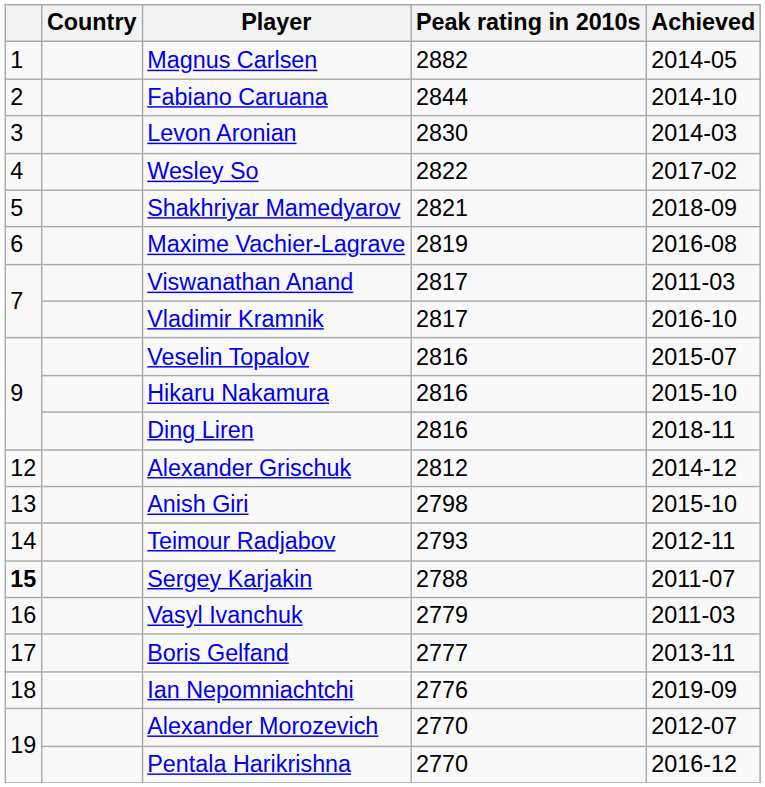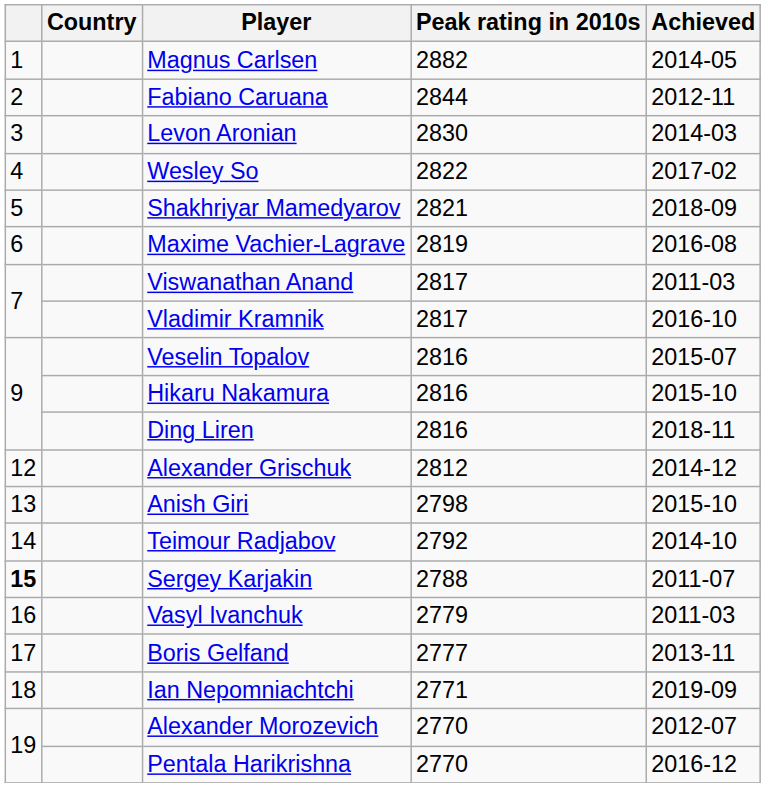Fabiano Caruana | Achieved: 2014-10 -> 2012-11
Teimour Radjabov | Peak rating in 2010s: 2793 -> 2792
Teimour Radjabov | Achieved: 2012-11 -> 2014-10
Ian Nepomniachtchi | Peak rating in 2010s: 2776 -> 2771
